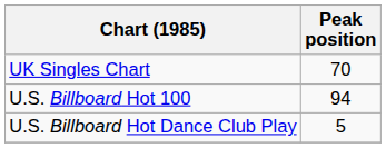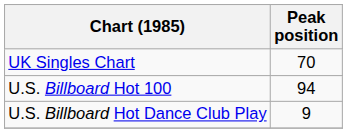U.S. Billboard Hot Dance Club Play | Peak position: 5 -> 9
